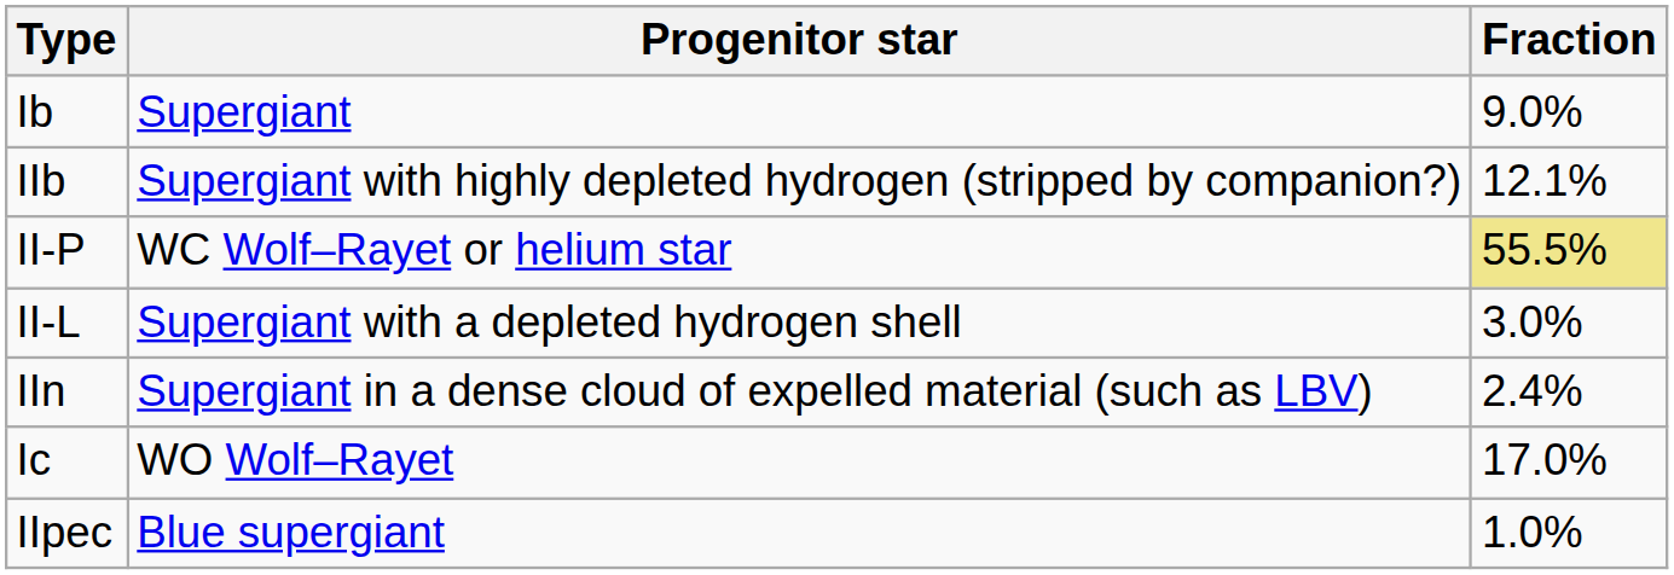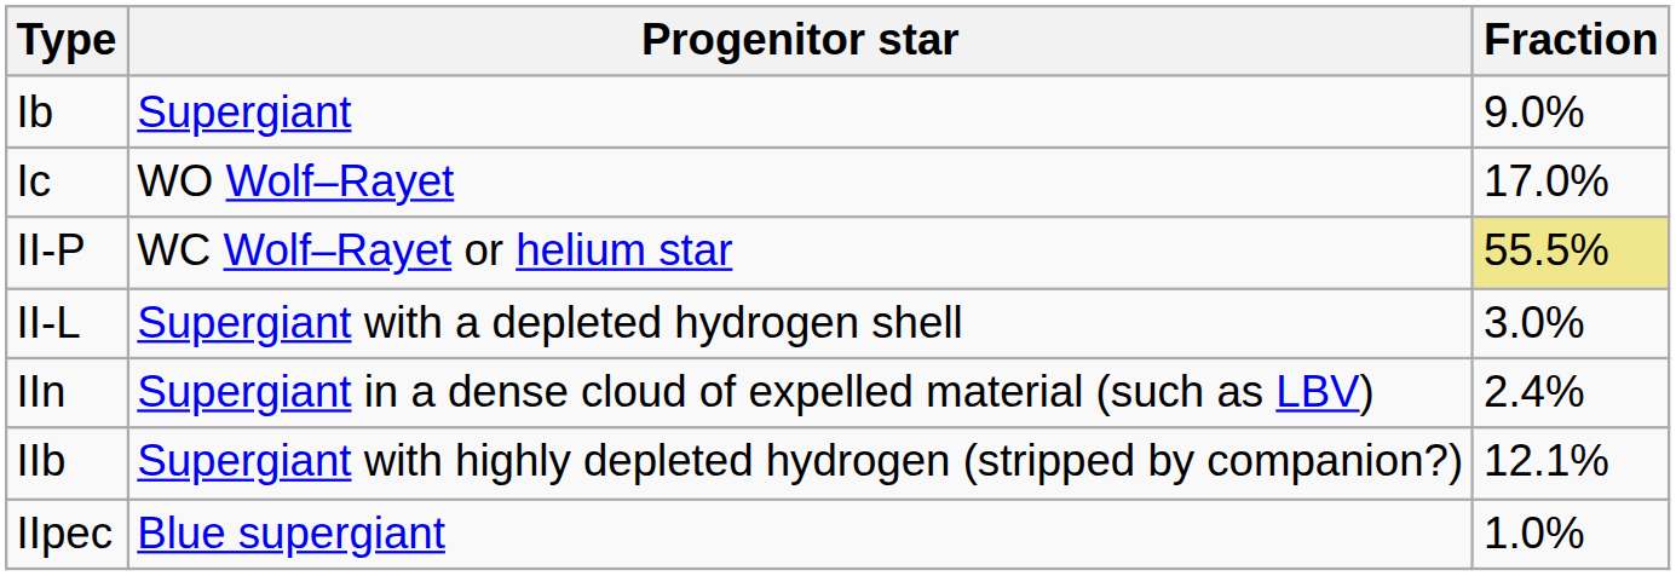rows swapped: Ic <-> IIb
